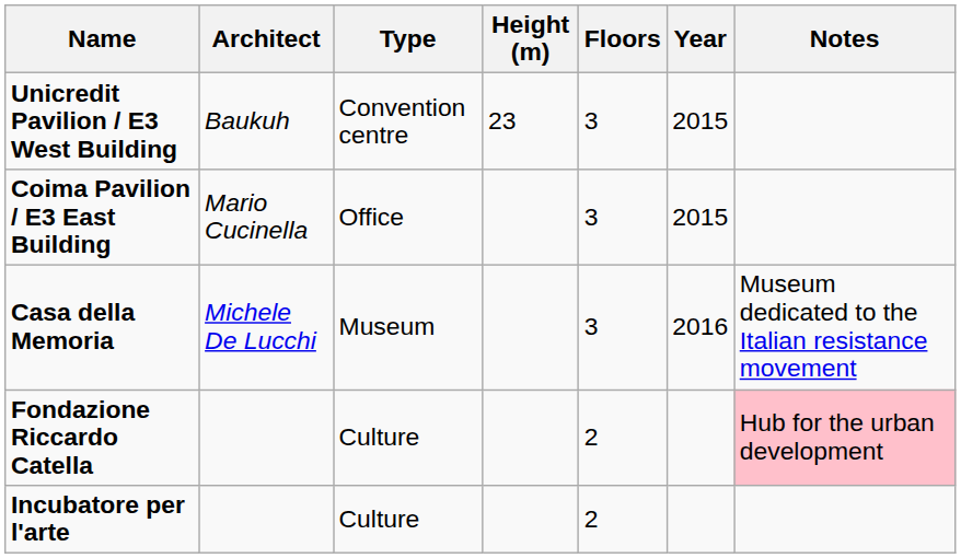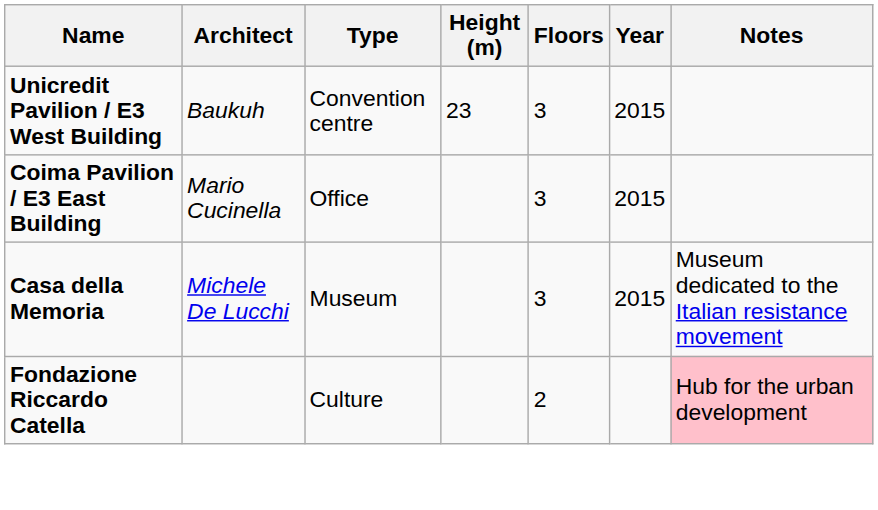Casa della Memoria | Year: 2016 -> 2015
- row: Incubatore per l'arte | Culture | 2
